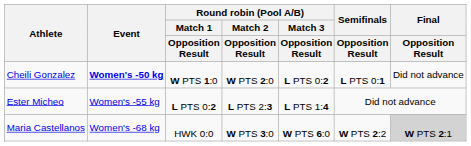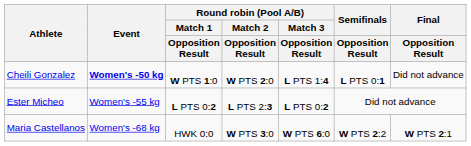Cheili Gonzalez | Round robin (Pool A/B) / Match 3 / Opposition Result: L PTS 0:2 -> L PTS 1:4
Ester Micheo | Round robin (Pool A/B) / Match 3 / Opposition Result: L PTS 1:4 -> L PTS 0:2
Maria Castellanos | Final / Opposition Result: lightgrey background -> no background
